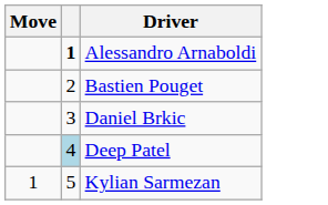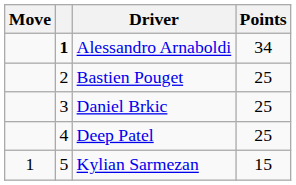+ column: Points | 34 | 25 | 25 | 25 | 15
Deep Patel | column 2: lightblue background -> no background
